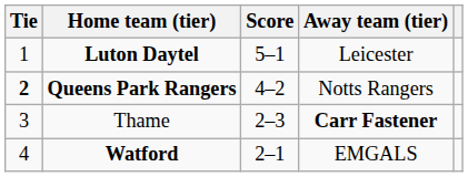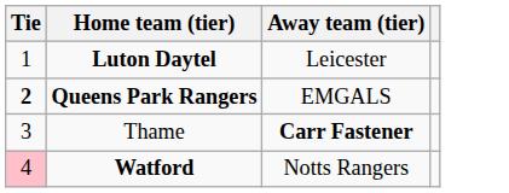- column: Score | 5–1 | 4–2 | 2–3 | 2–1
Queens Park Rangers | Away team (tier): Notts Rangers -> EMGALS
Watford | Tie: no background -> pink background
Watford | Away team (tier): EMGALS -> Notts Rangers
